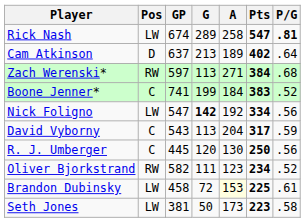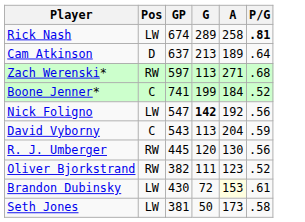- column: Pts | 547 | 402 | 384 | 383 | 334 | 317 | 250 | 234 | 225 | 223
R. J. Umberger | Pos: C -> RW
Oliver Bjorkstrand | GP: 582 -> 382
Brandon Dubinsky | GP: 458 -> 430
